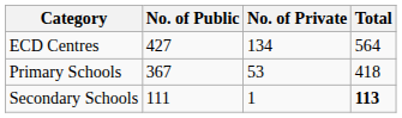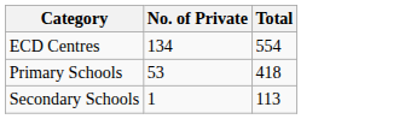- column: No. of Public | 427 | 367 | 111
ECD Centres | Total: 564 -> 554
Secondary Schools | Total: bold -> normal
